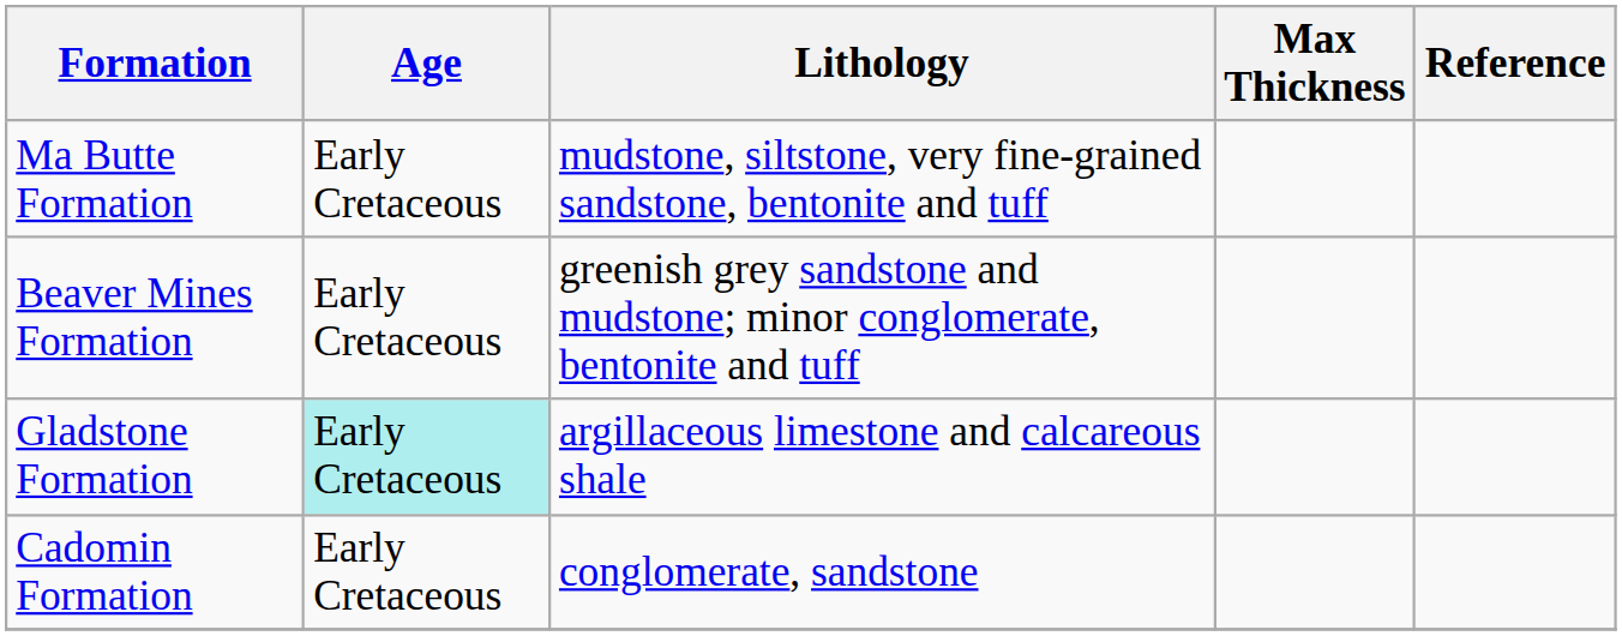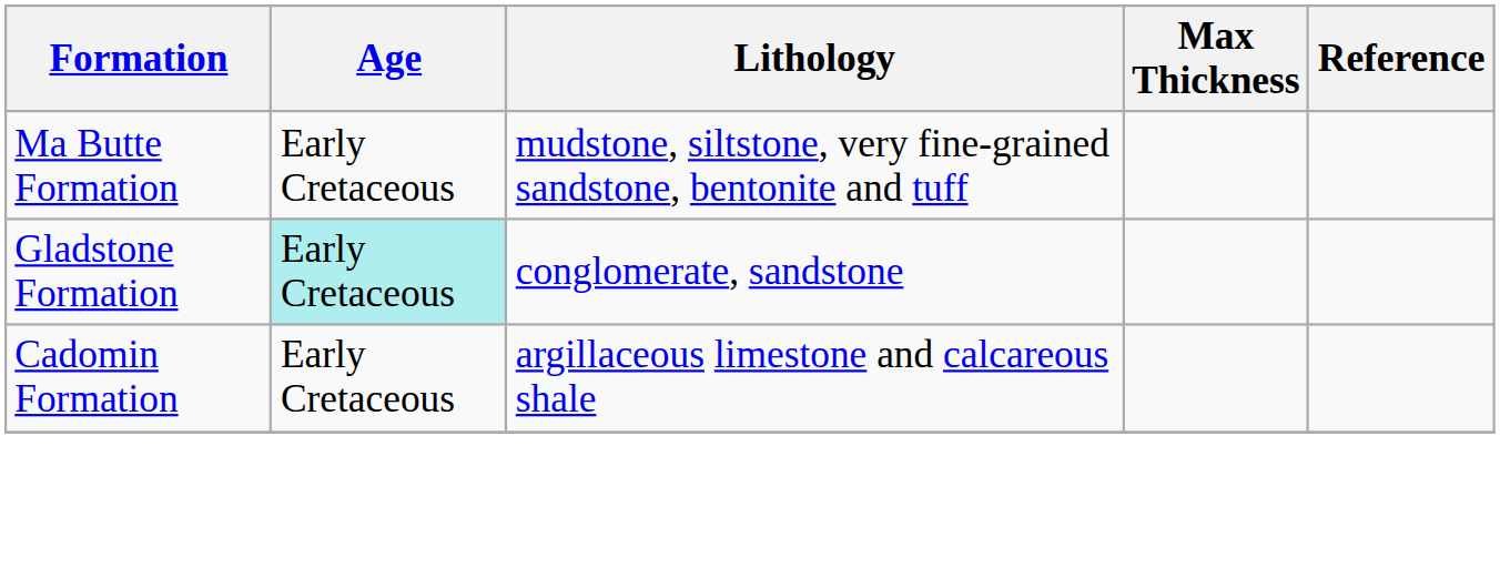- row: Beaver Mines Formation | Early Cretaceous | greenish grey sandstone and mudstone; minor conglomerate, bentonite and tuff
Gladstone Formation | Lithology: argillaceous limestone and calcareous shale -> conglomerate, sandstone
Cadomin Formation | Lithology: conglomerate, sandstone -> argillaceous limestone and calcareous shale
